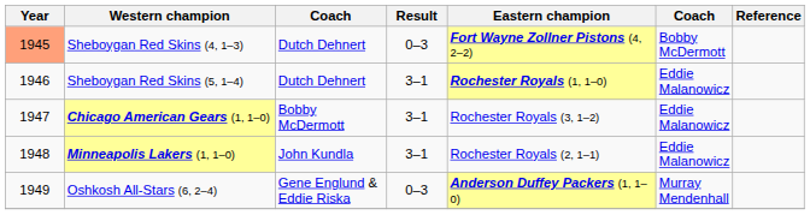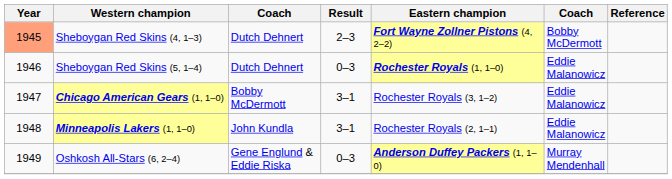Sheboygan Red Skins (4, 1–3) | Result: 0–3 -> 2–3
Sheboygan Red Skins (5, 1–4) | Result: 3–1 -> 0–3
